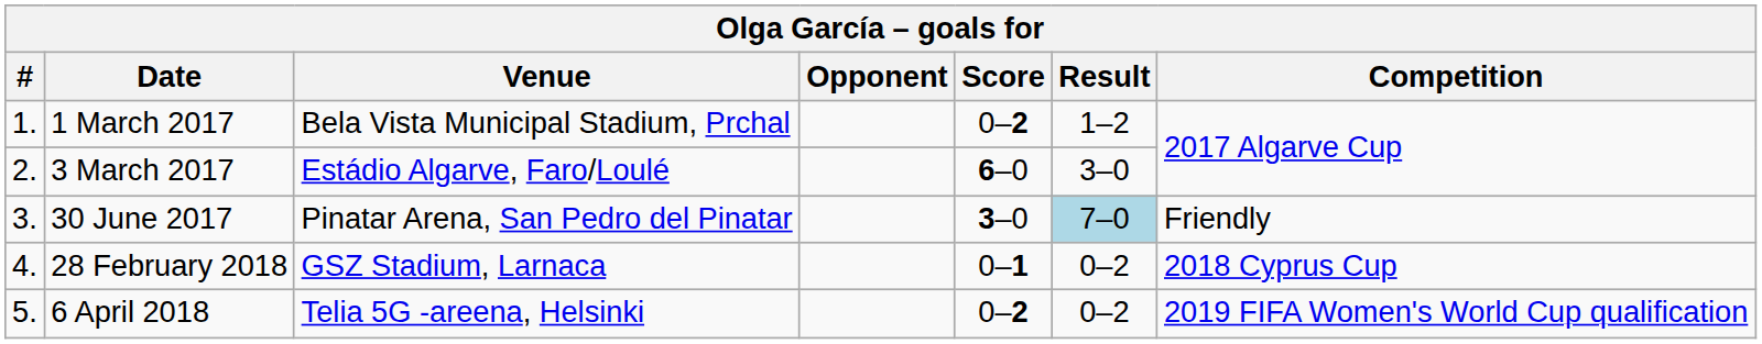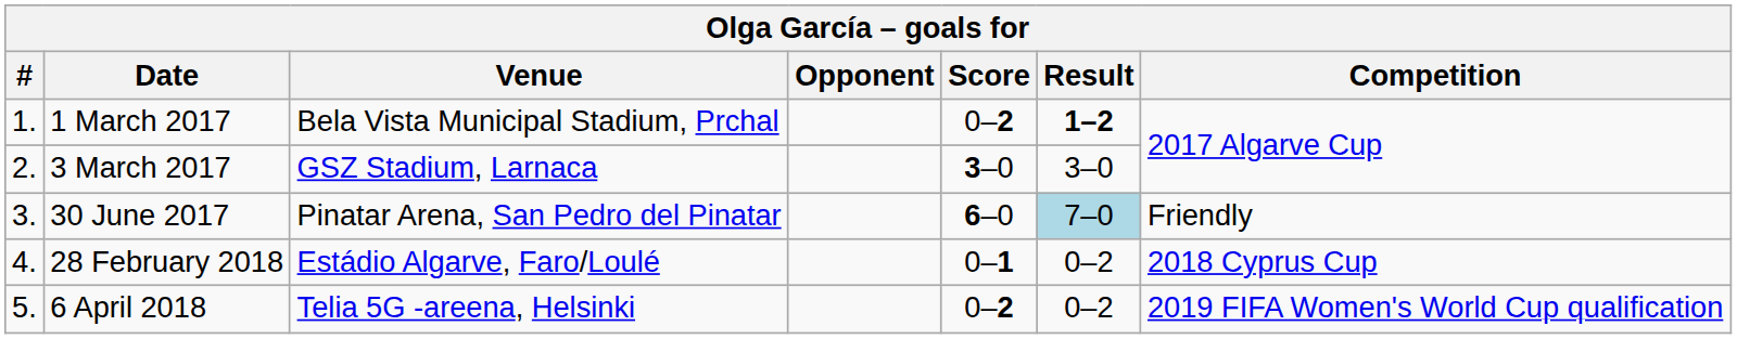1 March 2017 | Result: normal -> bold
3 March 2017 | Venue: Estádio Algarve, Faro/Loulé -> GSZ Stadium, Larnaca
3 March 2017 | Score: 6–0 -> 3–0
30 June 2017 | Score: 3–0 -> 6–0
28 February 2018 | Venue: GSZ Stadium, Larnaca -> Estádio Algarve, Faro/Loulé
